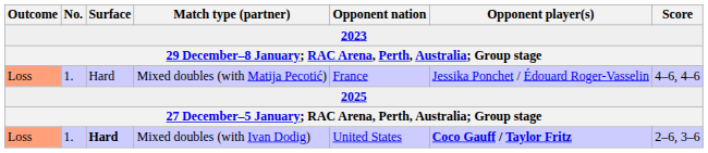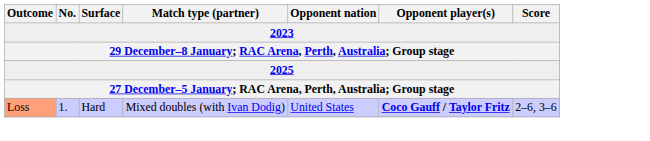- row: Loss | 1. | Hard | Mixed doubles (with Matija Pecotić) | France | Jessika Ponchet / Édouard Roger-Vasselin | 4–6, 4–6
Mixed doubles (with Ivan Dodig) | Surface: bold -> normal
